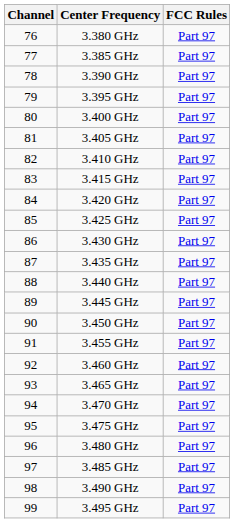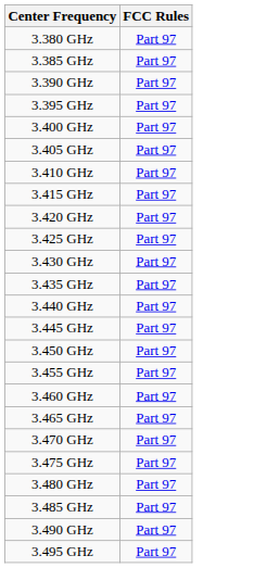- column: Channel | 76 | 77 | 78 | 79 | 80 | 81 | 82 | 83 | 84 | 85 | 86 | 87 | 88 | 89 | 90 | 91 | 92 | 93 | 94 | 95 | 96 | 97 | 98 | 99
